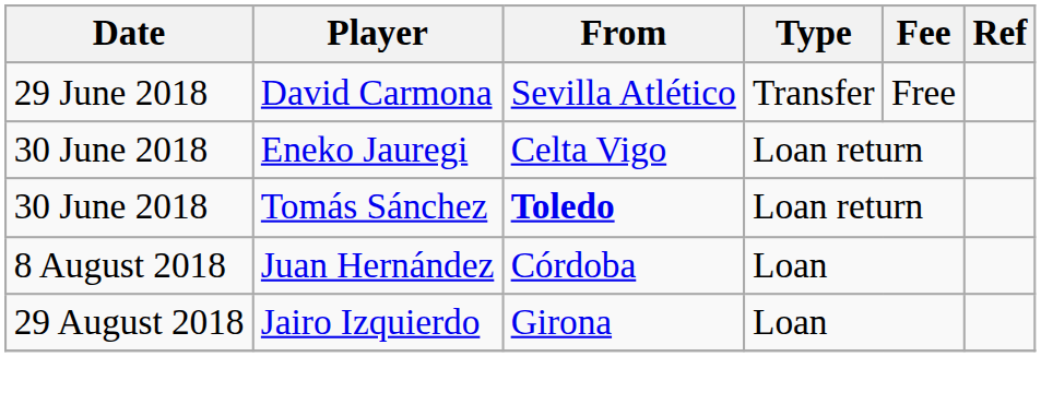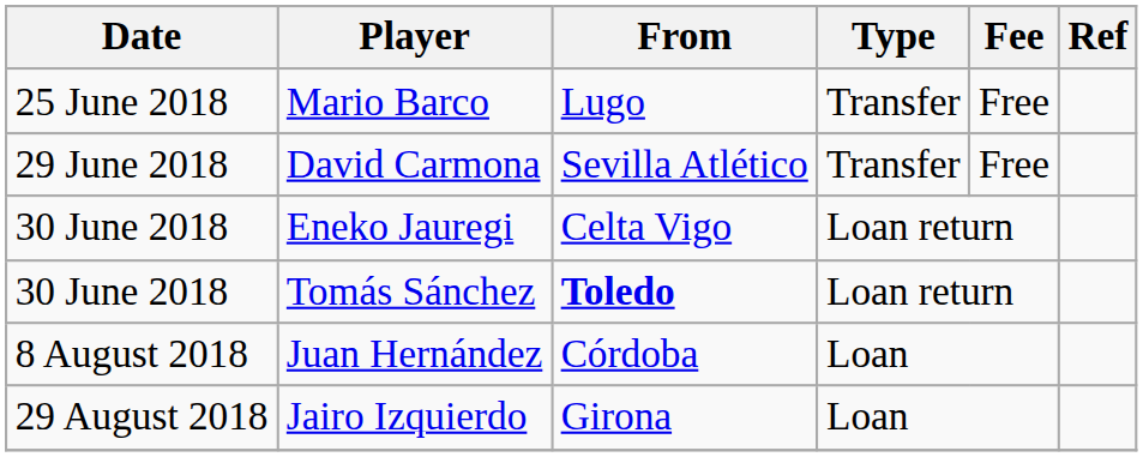+ row: 25 June 2018 | Mario Barco | Lugo | Transfer | Free
